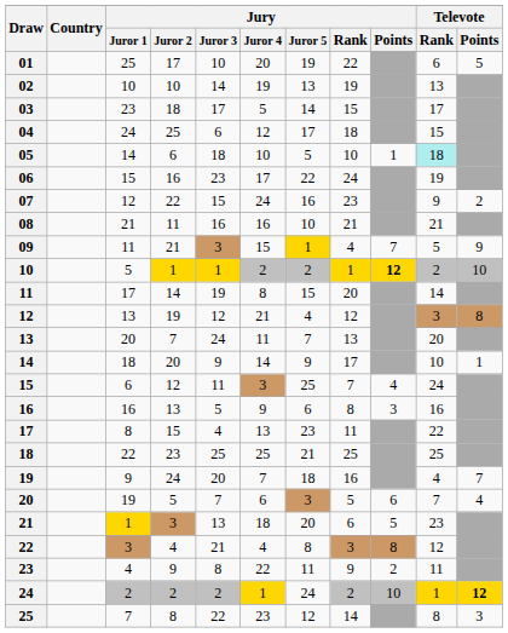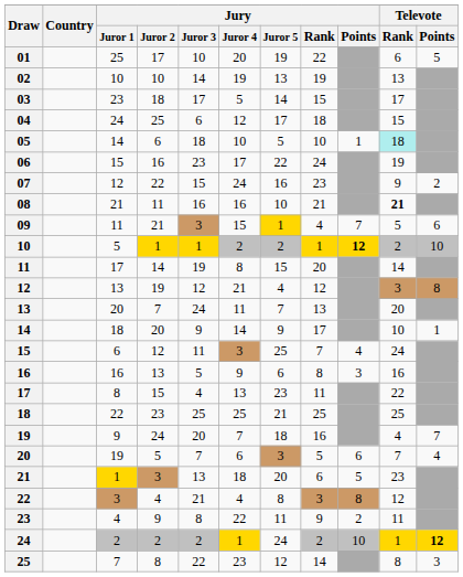08 | Televote / Rank: normal -> bold
09 | Televote / Points: 9 -> 6
